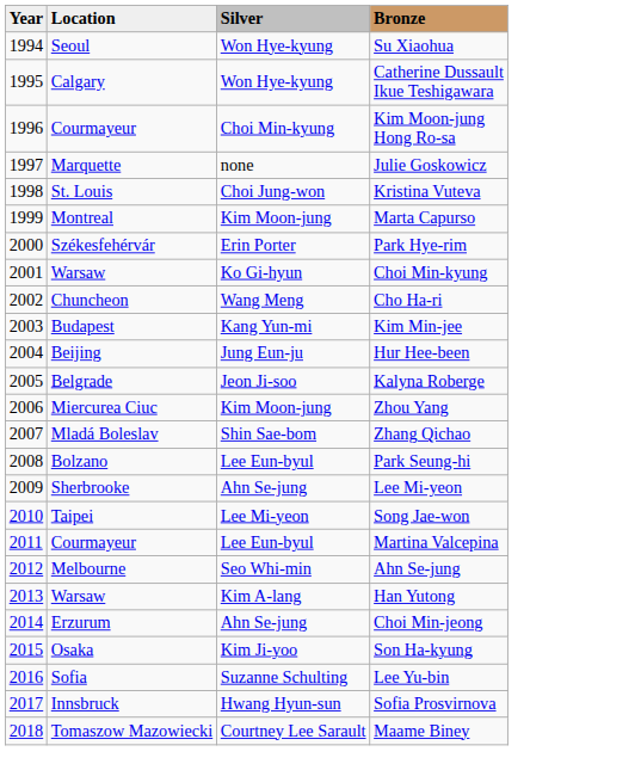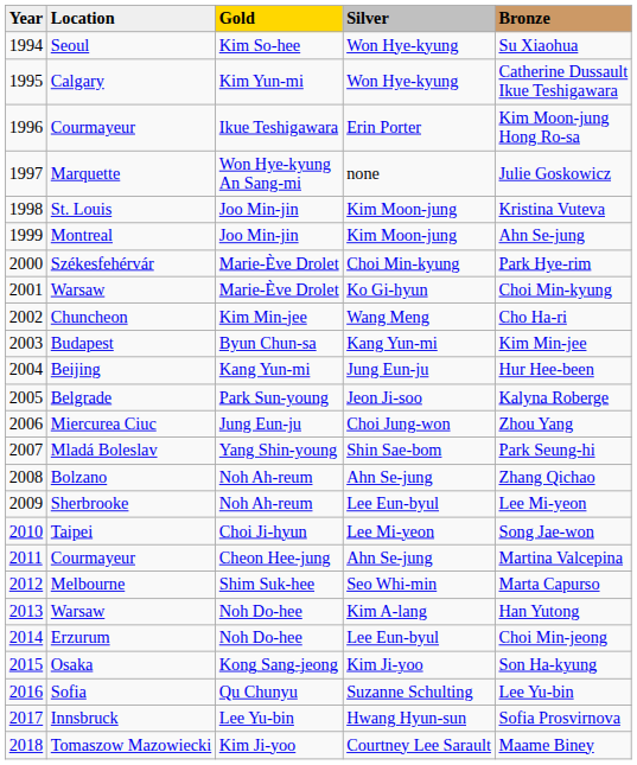+ column: Gold | Kim So-hee | Kim Yun-mi | Ikue Teshigawara | Won Hye-kyung An Sang-mi | Joo Min-jin | Joo Min-jin | Marie-Ève Drolet | Marie-Ève Drolet | Kim Min-jee | Byun Chun-sa | Kang Yun-mi | Park Sun-young | Jung Eun-ju | Yang Shin-young | Noh Ah-reum | Noh Ah-reum | Choi Ji-hyun | Cheon Hee-jung | Shim Suk-hee | Noh Do-hee | Noh Do-hee | Kong Sang-jeong | Qu Chunyu | Lee Yu-bin | Kim Ji-yoo
1996 / Courmayeur | Silver: Choi Min-kyung -> Erin Porter
St. Louis | Silver: Choi Jung-won -> Kim Moon-jung
Montreal | Bronze: Marta Capurso -> Ahn Se-jung
Székesfehérvár | Silver: Erin Porter -> Choi Min-kyung
Miercurea Ciuc | Silver: Kim Moon-jung -> Choi Jung-won
Mladá Boleslav | Bronze: Zhang Qichao -> Park Seung-hi
Bolzano | Silver: Lee Eun-byul -> Ahn Se-jung
Bolzano | Bronze: Park Seung-hi -> Zhang Qichao
Sherbrooke | Silver: Ahn Se-jung -> Lee Eun-byul
2011 / Courmayeur | Silver: Lee Eun-byul -> Ahn Se-jung
Melbourne | Bronze: Ahn Se-jung -> Marta Capurso
Erzurum | Silver: Ahn Se-jung -> Lee Eun-byul
